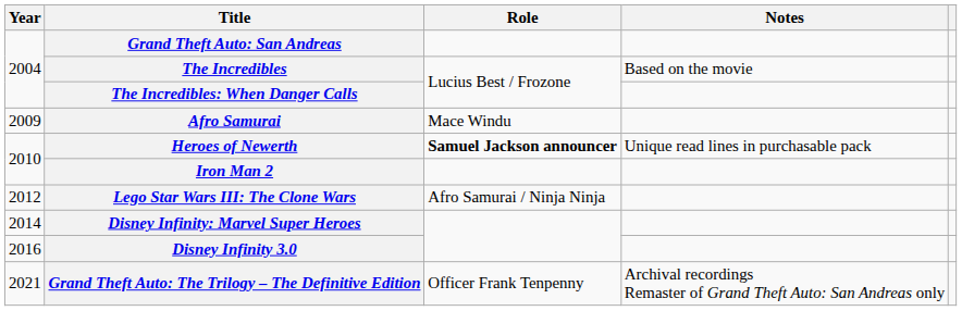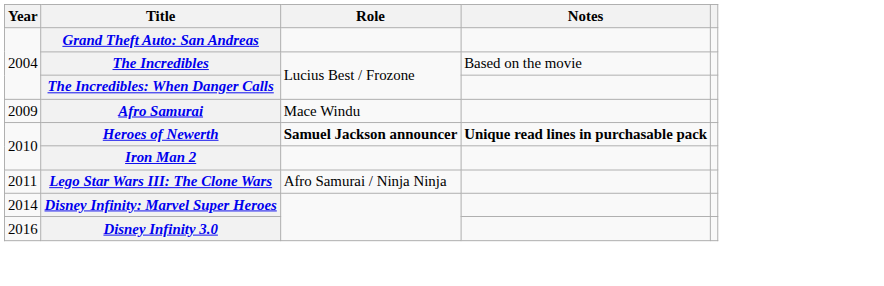Heroes of Newerth | Notes: normal -> bold
Lego Star Wars III: The Clone Wars | Year: 2012 -> 2011
- row: 2021 | Grand Theft Auto: The Trilogy – The Definitive Edition | Officer Frank Tenpenny | Archival recordings Remaster of Grand Theft Auto: San Andreas only
